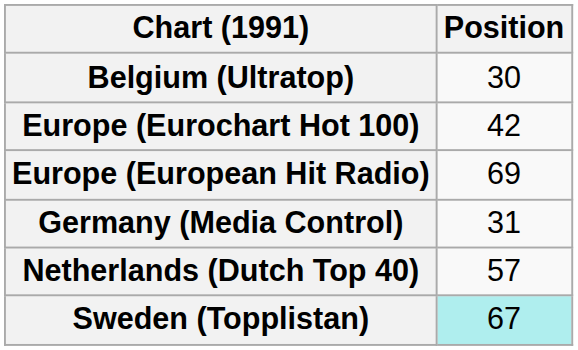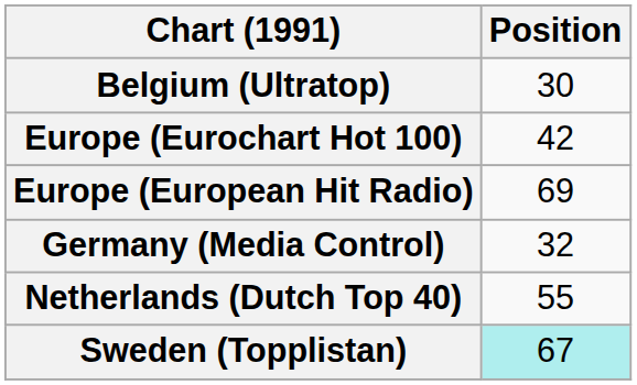Germany (Media Control) | Position: 31 -> 32
Netherlands (Dutch Top 40) | Position: 57 -> 55
